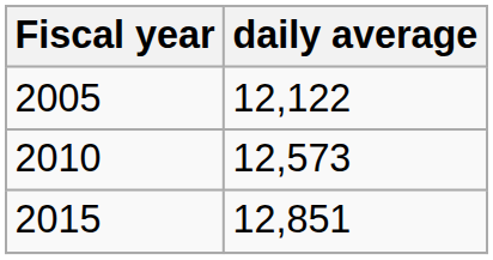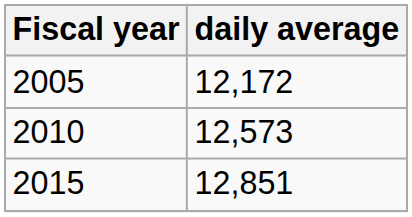2005 | daily average: 12,122 -> 12,172
